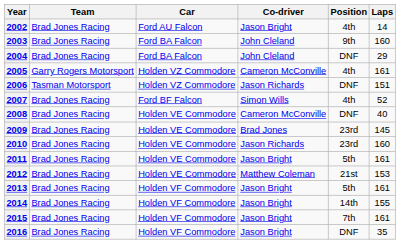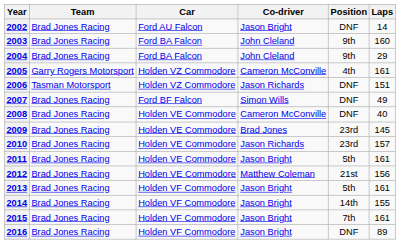2002 | Position: 4th -> DNF
2004 | Position: DNF -> 9th
2007 | Position: 4th -> DNF
2007 | Laps: 52 -> 49
2010 | Laps: 160 -> 157
2012 | Laps: 153 -> 156
2016 | Laps: 35 -> 89
